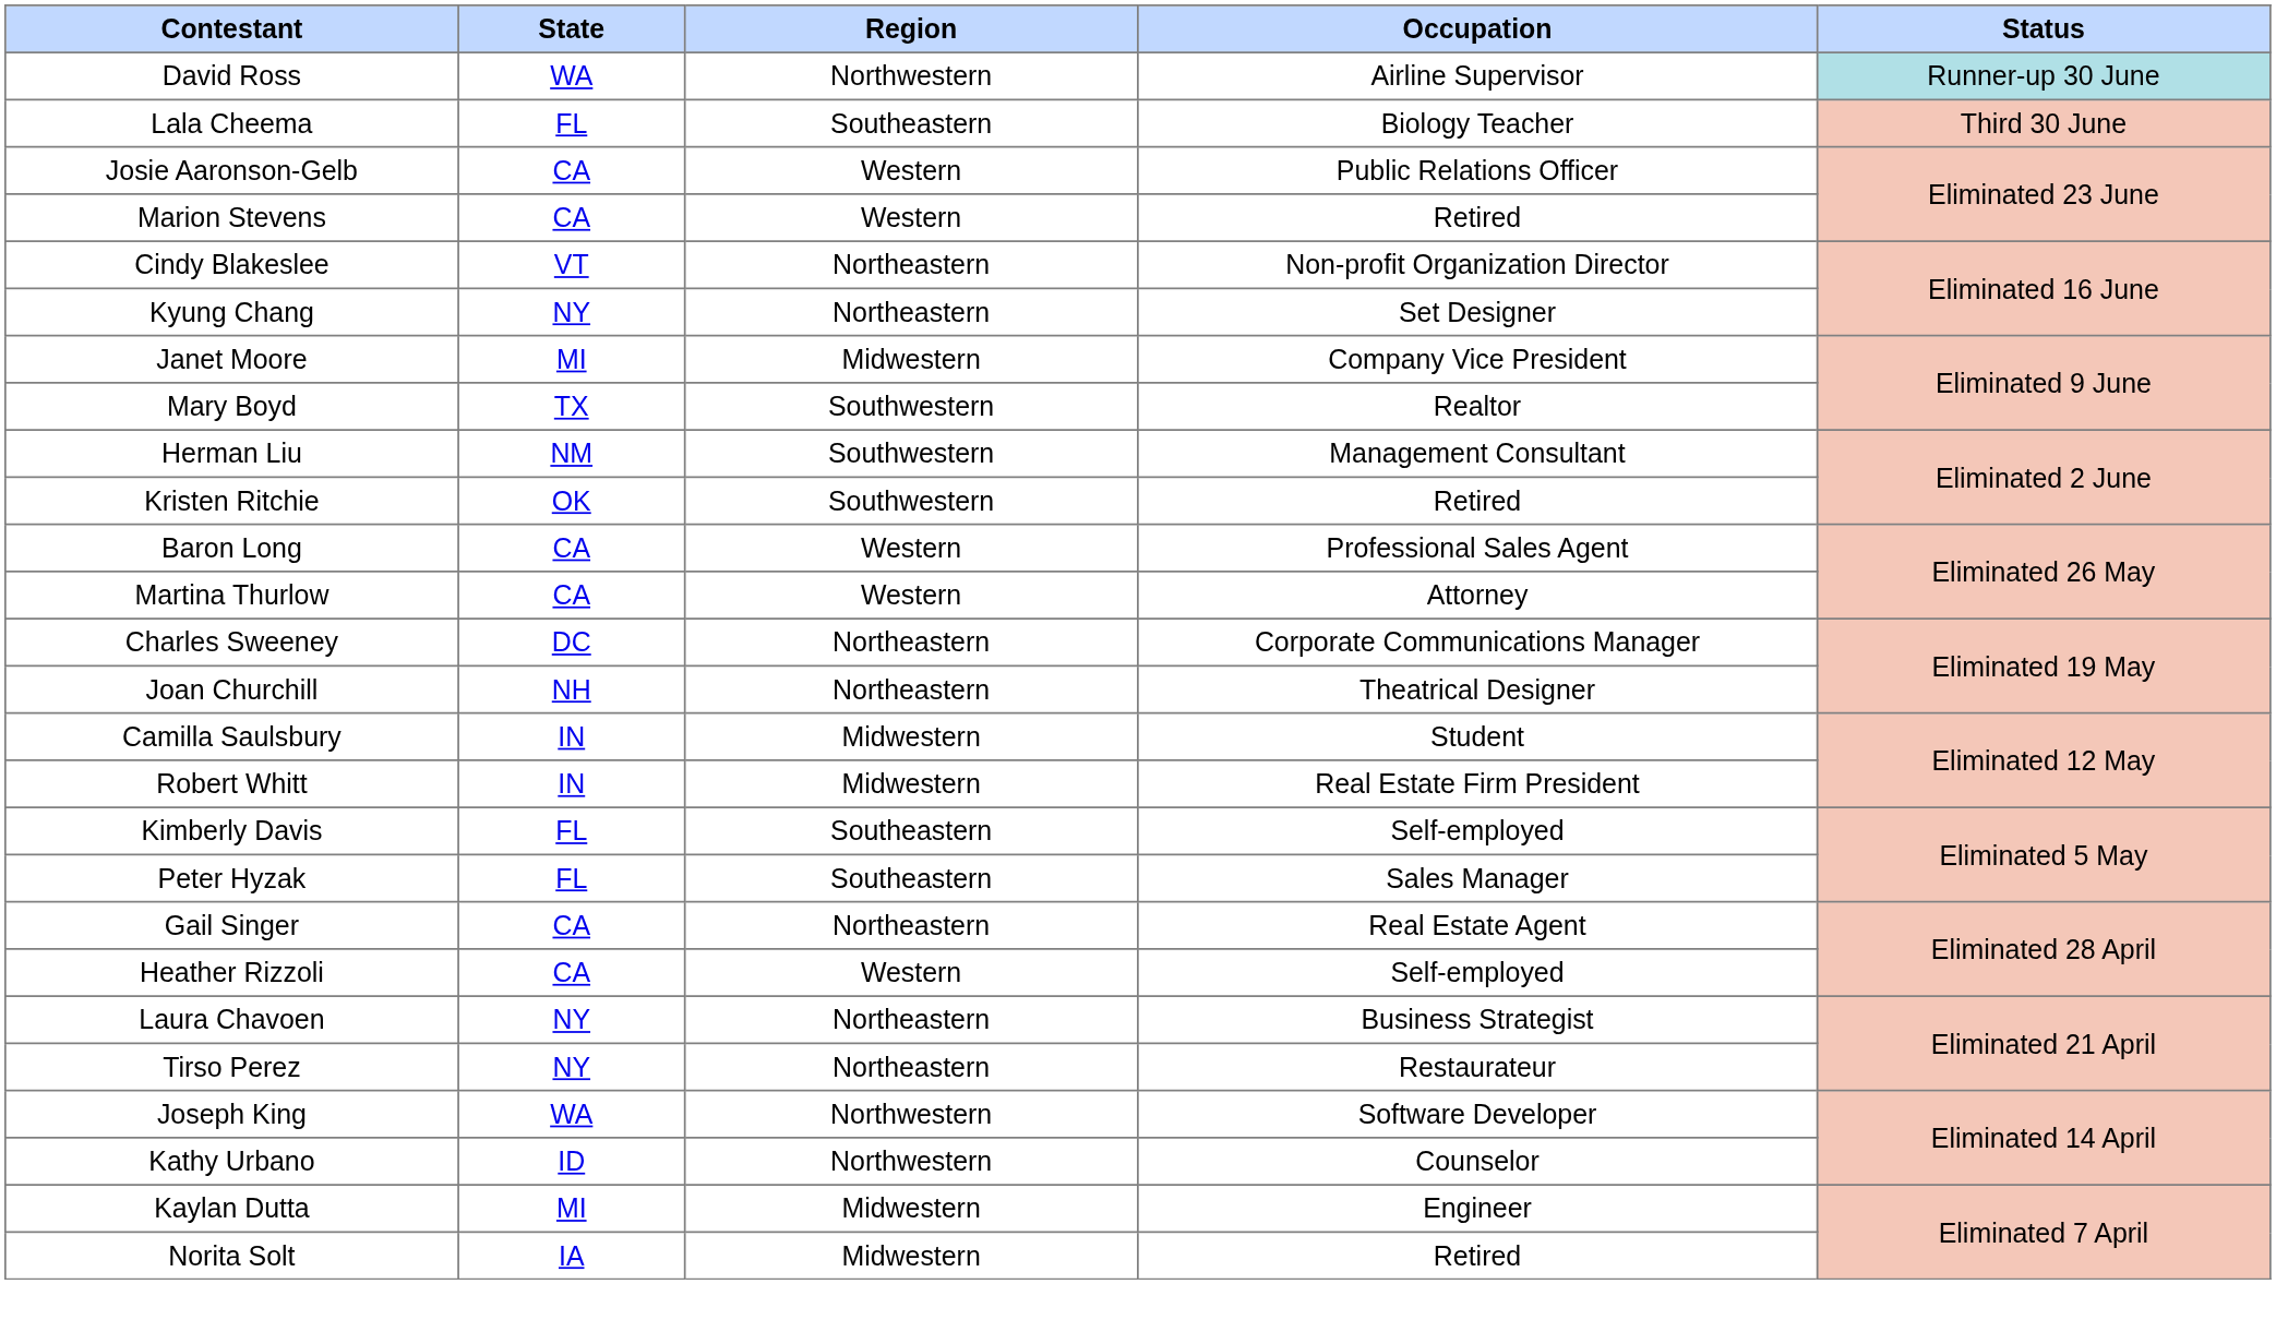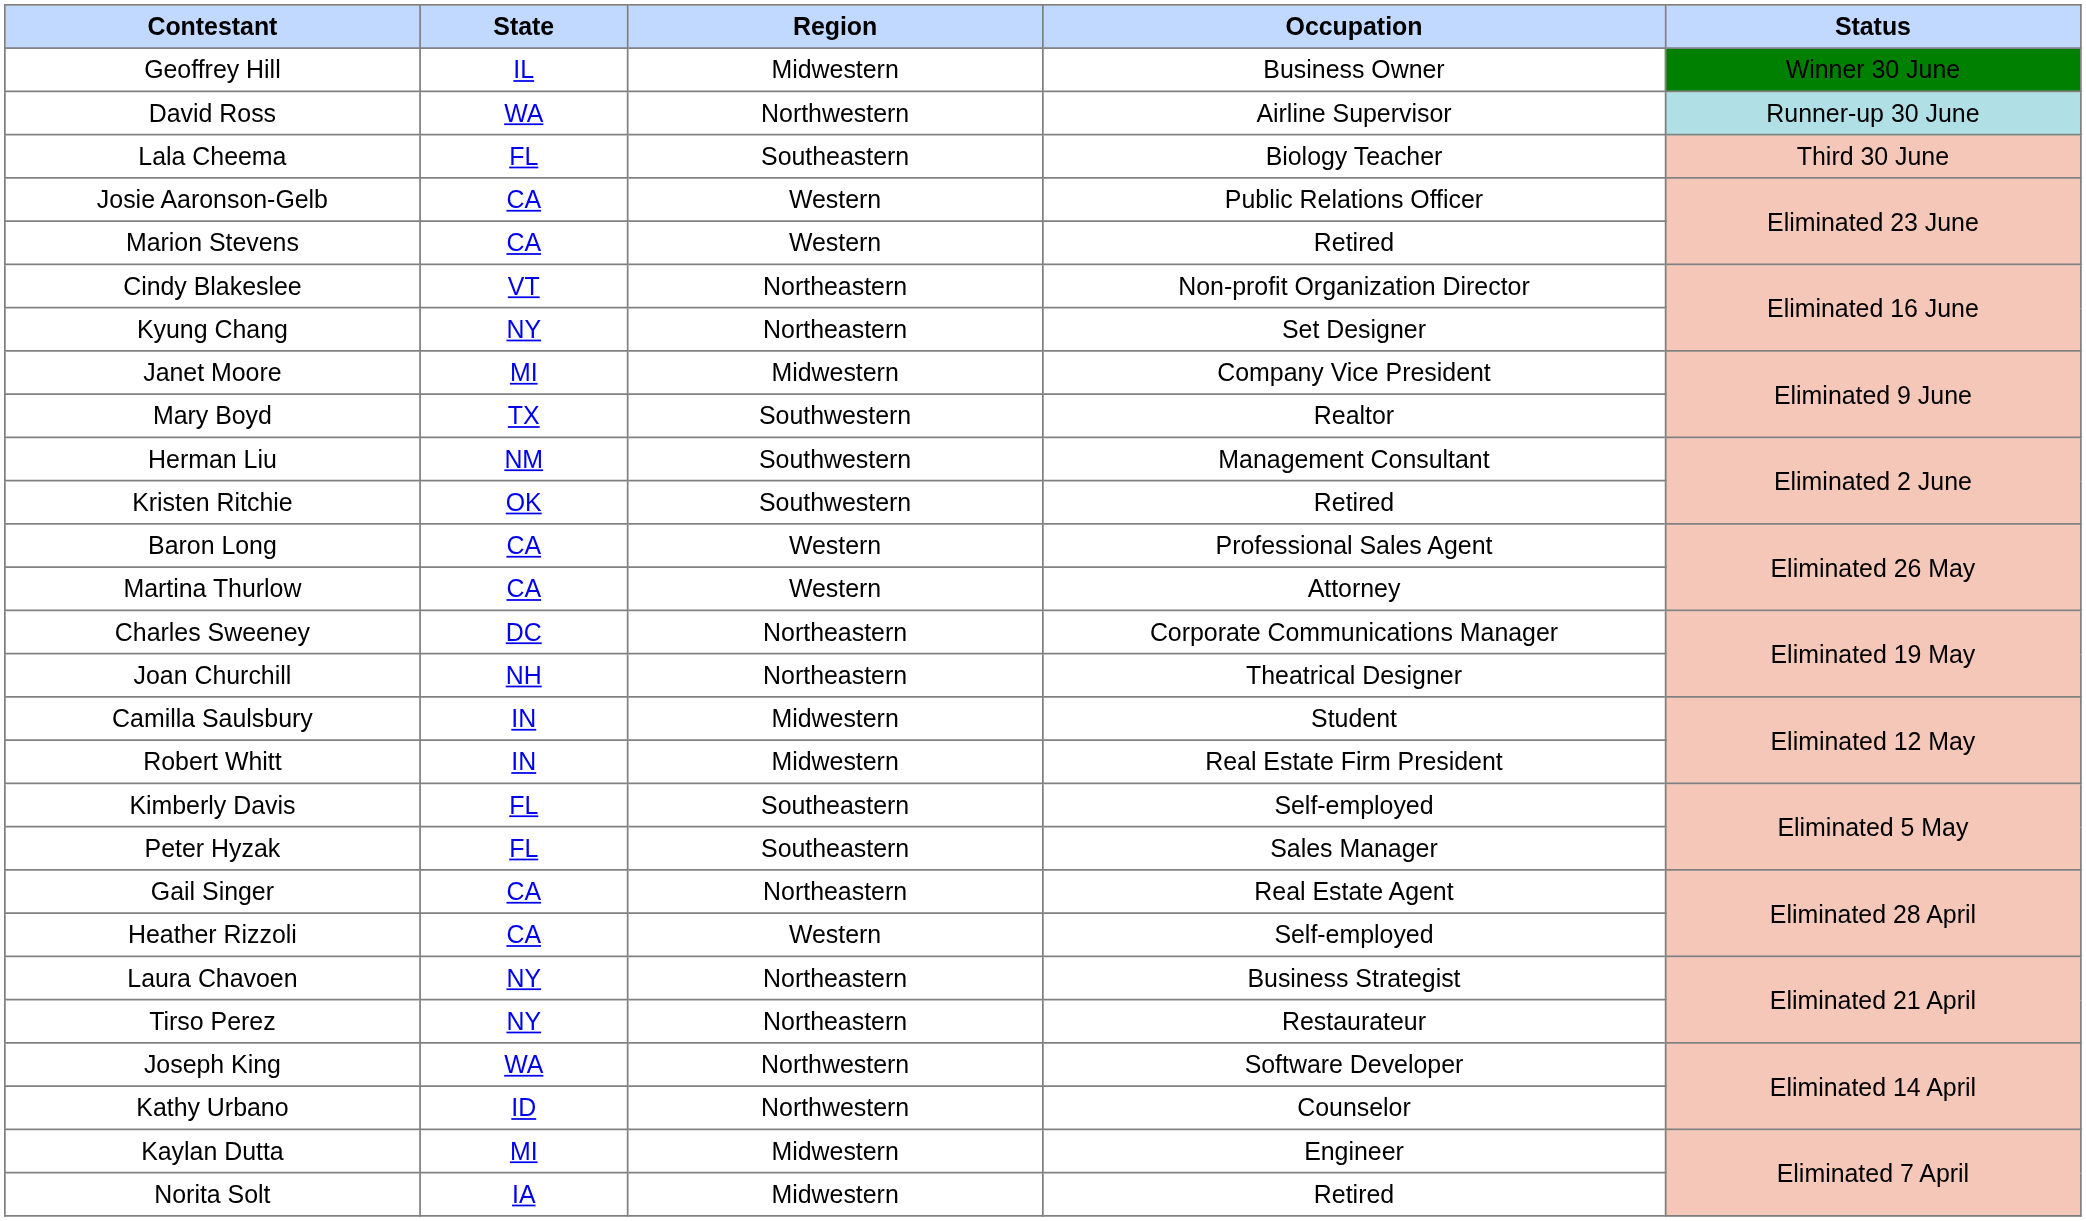+ row: Geoffrey Hill | IL | Midwestern | Business Owner | Winner 30 June
